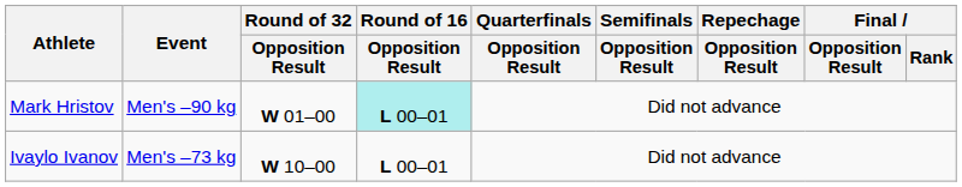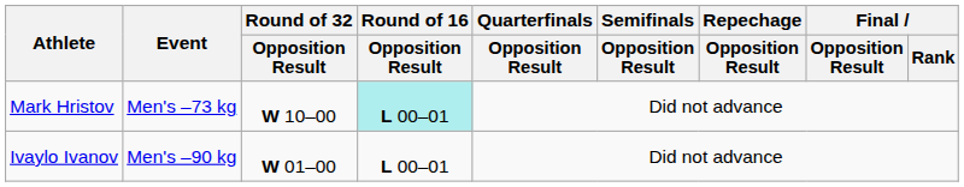Mark Hristov | Event: Men's –90 kg -> Men's –73 kg
Mark Hristov | Round of 32 / Opposition Result: W 01–00 -> W 10–00
Ivaylo Ivanov | Event: Men's –73 kg -> Men's –90 kg
Ivaylo Ivanov | Round of 32 / Opposition Result: W 10–00 -> W 01–00
